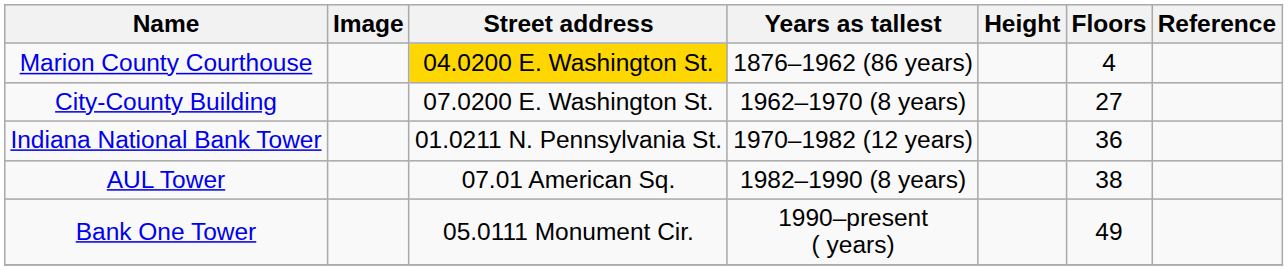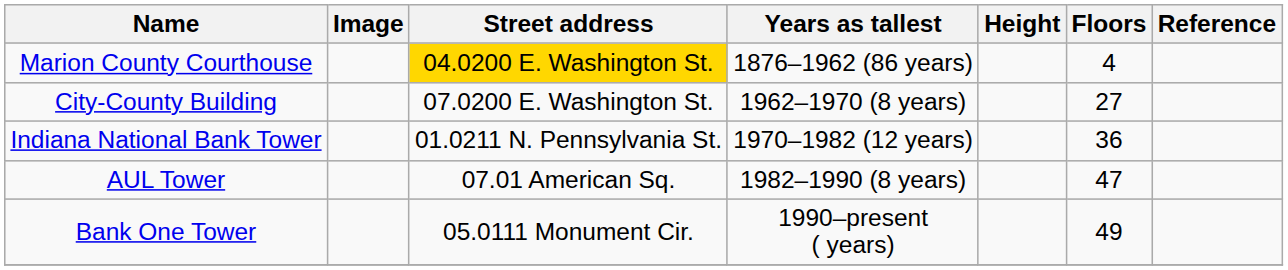AUL Tower | Floors: 38 -> 47
